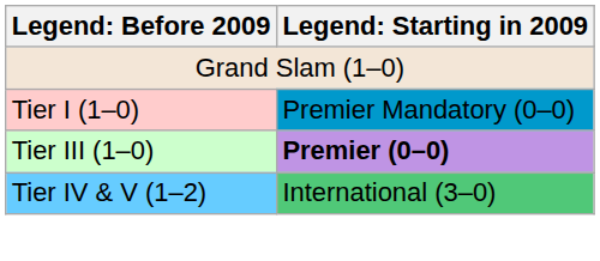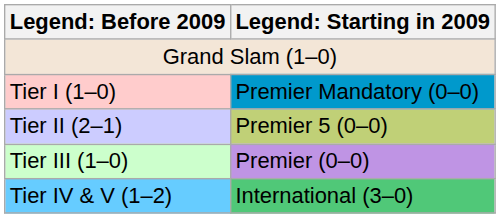+ row: Tier II (2–1) | Premier 5 (0–0)
Tier III (1–0) | column 2: bold -> normal
